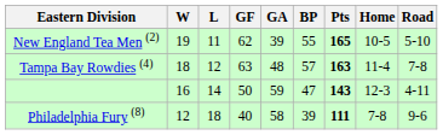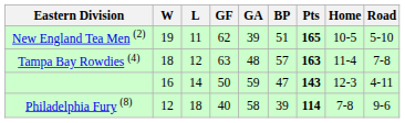New England Tea Men (2) | BP: 55 -> 51
Philadelphia Fury (8) | Pts: 111 -> 114
